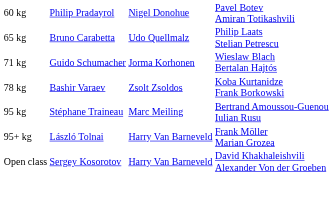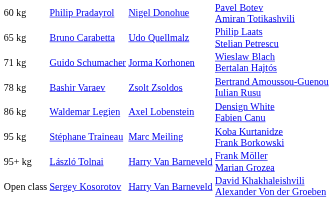78 kg | column 4: Koba Kurtanidze Frank Borkowski -> Bertrand Amoussou-Guenou Iulian Rusu
+ row: 86 kg | Waldemar Legien | Axel Lobenstein | Densign White Fabien Canu
95 kg | column 4: Bertrand Amoussou-Guenou Iulian Rusu -> Koba Kurtanidze Frank Borkowski
